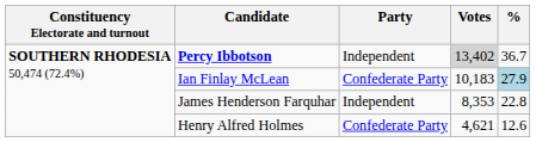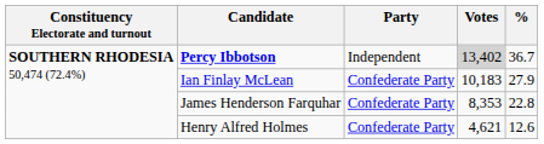Ian Finlay McLean | %: lightblue background -> no background
James Henderson Farquhar | Party: Independent -> Confederate Party
